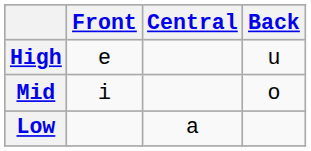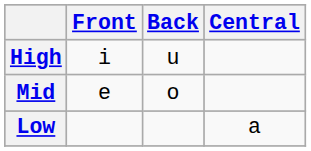columns swapped: Central <-> Back
High | Front: e -> i
Mid | Front: i -> e
